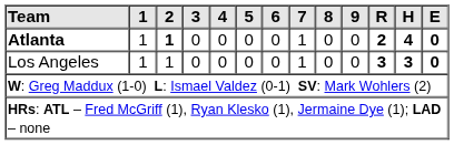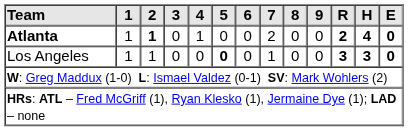Atlanta | 4: 0 -> 1
Atlanta | 7: 1 -> 2
Los Angeles | 5: normal -> bold
